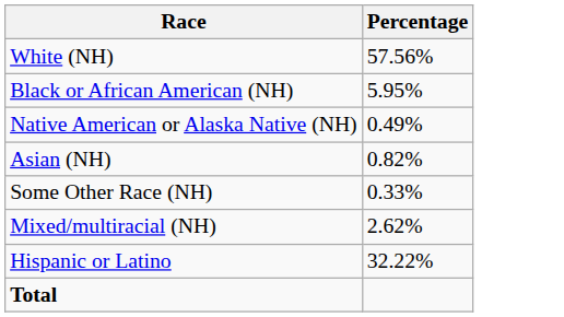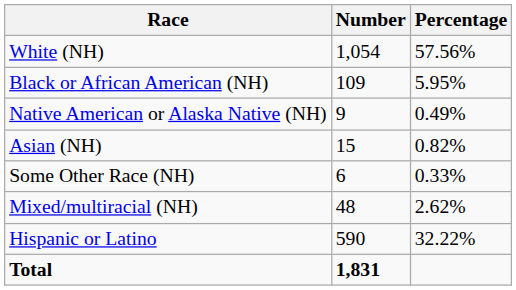+ column: Number | 1,054 | 109 | 9 | 15 | 6 | 48 | 590 | 1,831
